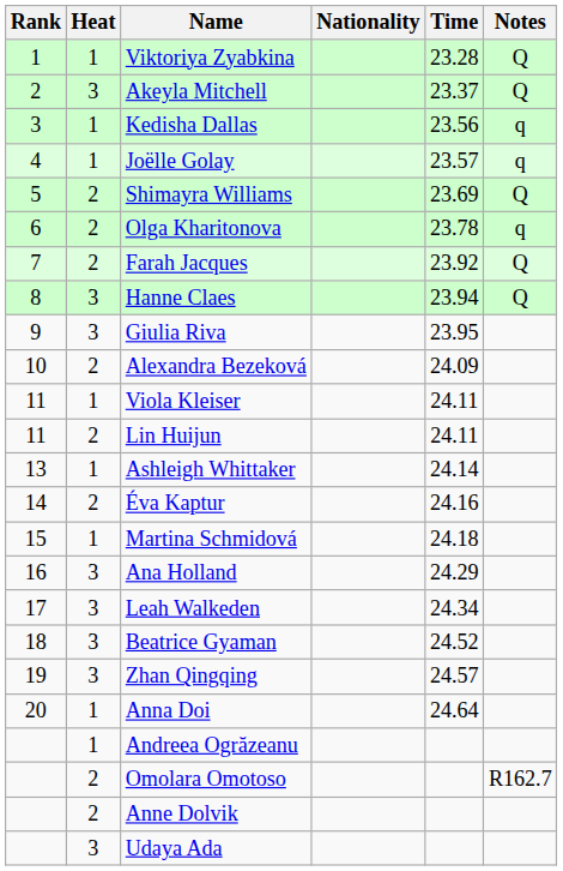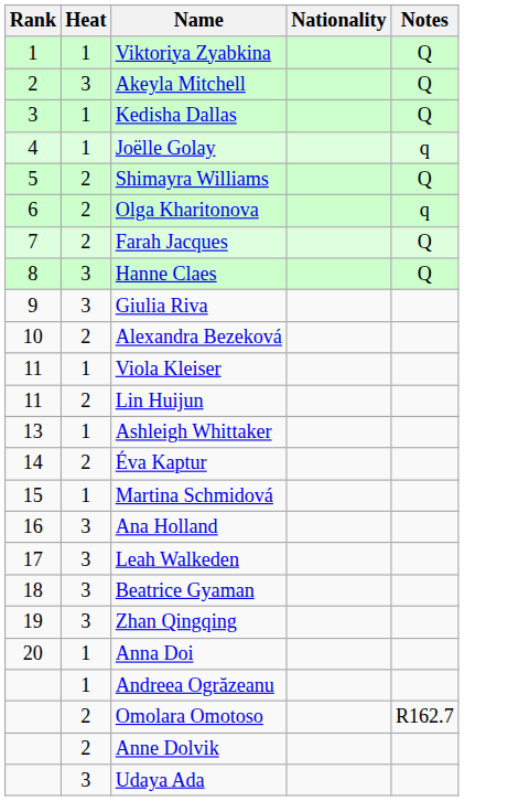- column: Time | 23.28 | 23.37 | 23.56 | 23.57 | 23.69 | 23.78 | 23.92 | 23.94 | 23.95 | 24.09 | 24.11 | 24.11 | 24.14 | 24.16 | 24.18 | 24.29 | 24.34 | 24.52 | 24.57 | 24.64
Kedisha Dallas | Notes: q -> Q
